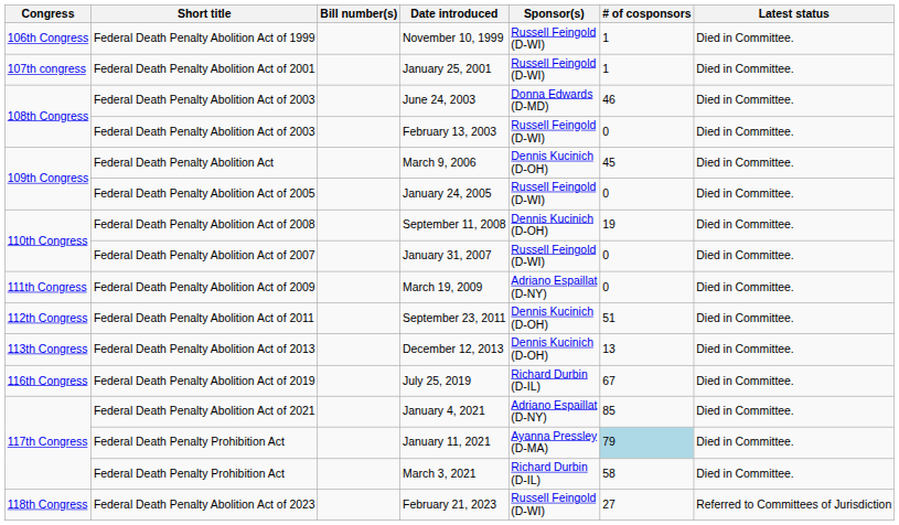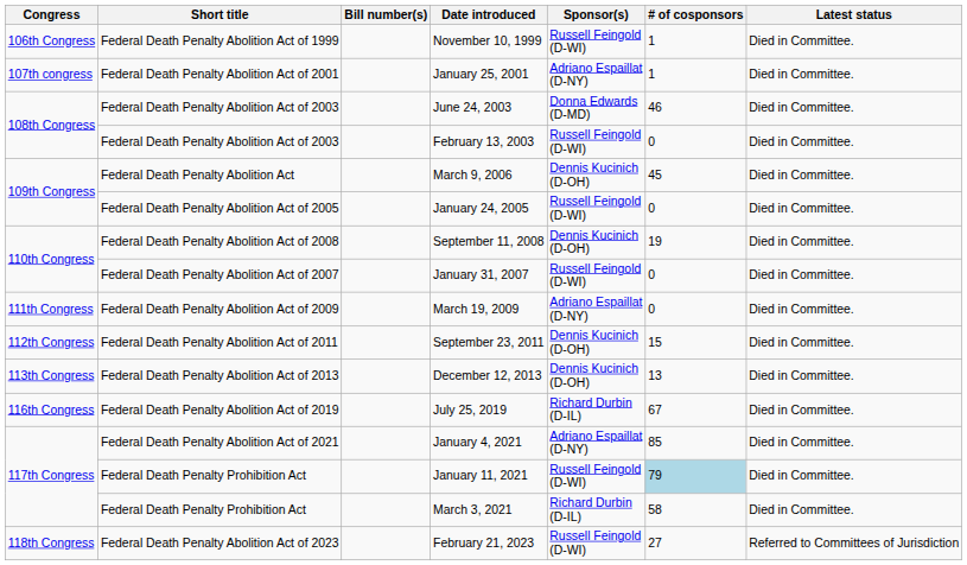January 25, 2001 | Sponsor(s): Russell Feingold (D-WI) -> Adriano Espaillat (D-NY)
September 23, 2011 | # of cosponsors: 51 -> 15
January 11, 2021 | Sponsor(s): Ayanna Pressley (D-MA) -> Russell Feingold (D-WI)
